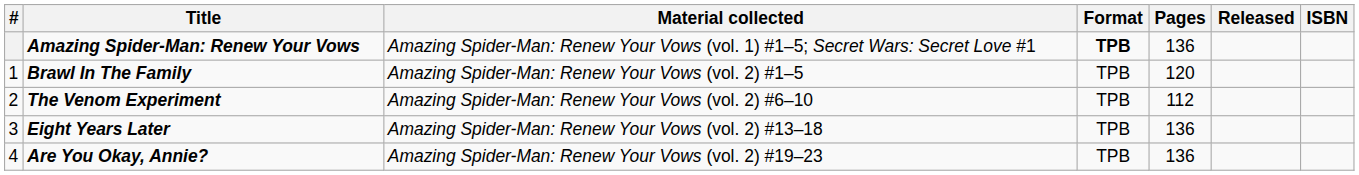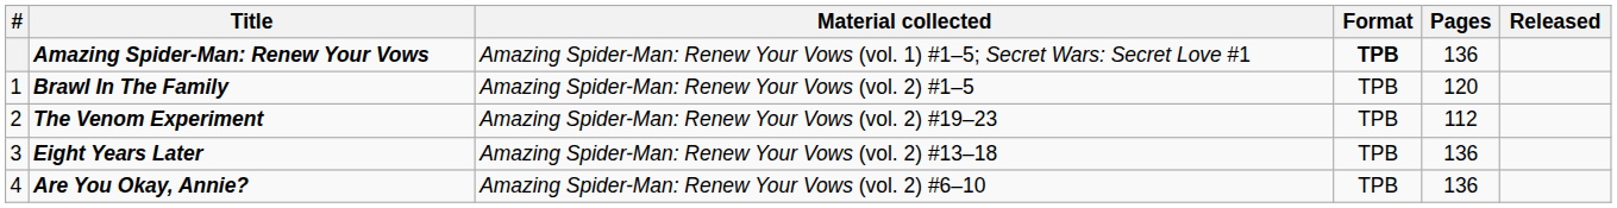- column: ISBN
The Venom Experiment | Material collected: Amazing Spider-Man: Renew Your Vows (vol. 2) #6–10 -> Amazing Spider-Man: Renew Your Vows (vol. 2) #19–23
Are You Okay, Annie? | Material collected: Amazing Spider-Man: Renew Your Vows (vol. 2) #19–23 -> Amazing Spider-Man: Renew Your Vows (vol. 2) #6–10
